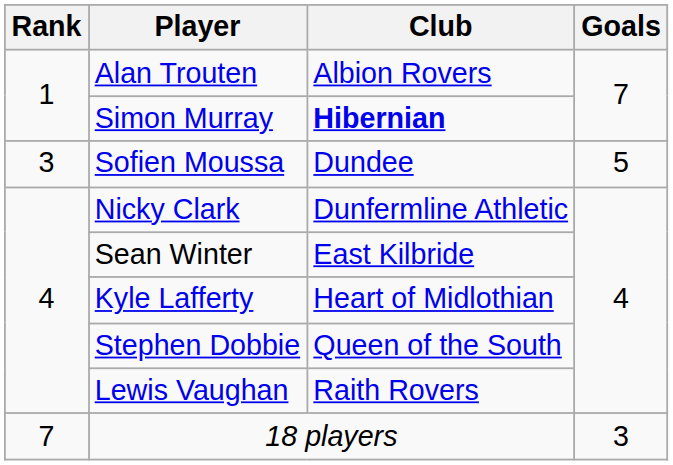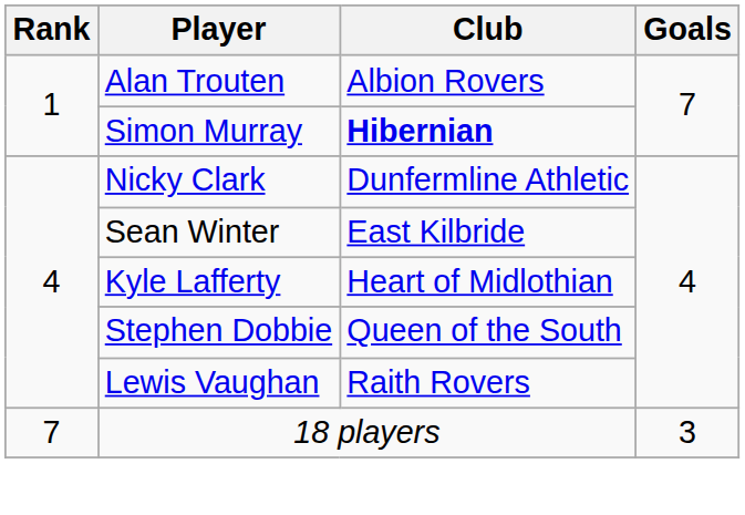- row: 3 | Sofien Moussa | Dundee | 5
